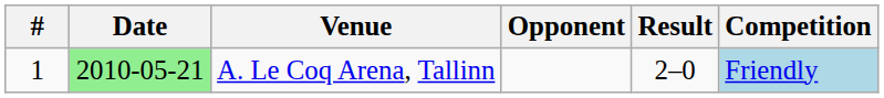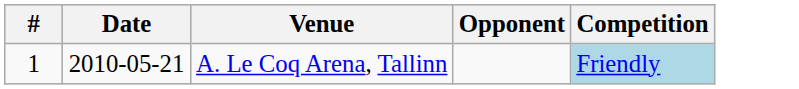- column: Result | 2–0
A. Le Coq Arena, Tallinn | Date: lightgreen background -> no background
